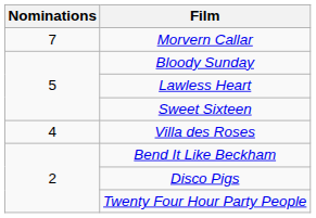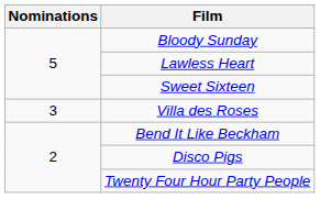- row: 7 | Morvern Callar
Villa des Roses | Nominations: 4 -> 3
